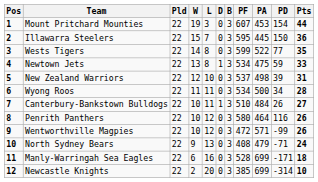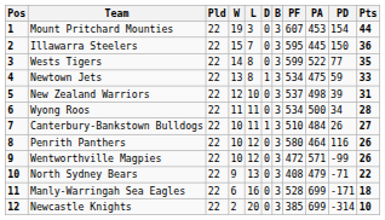North Sydney Bears | Pts: 24 -> 22
